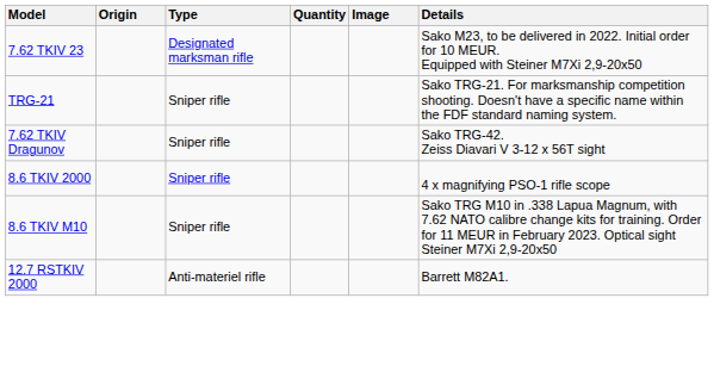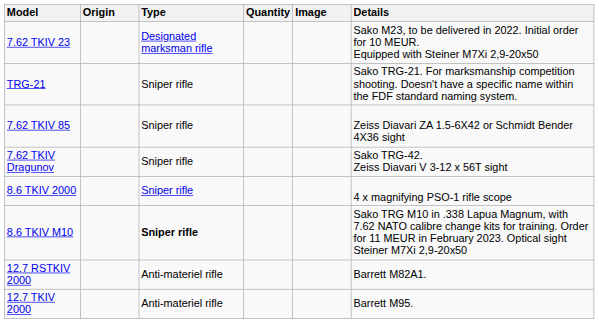+ row: 7.62 TKIV 85 | Sniper rifle | Zeiss Diavari ZA 1.5-6X42 or Schmidt Bender 4X36 sight
8.6 TKIV M10 | Type: normal -> bold
+ row: 12.7 TKIV 2000 | Anti-materiel rifle | Barrett M95.
